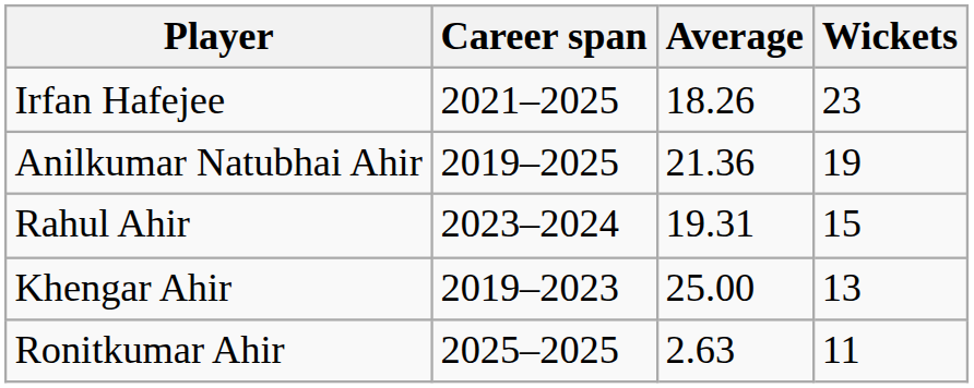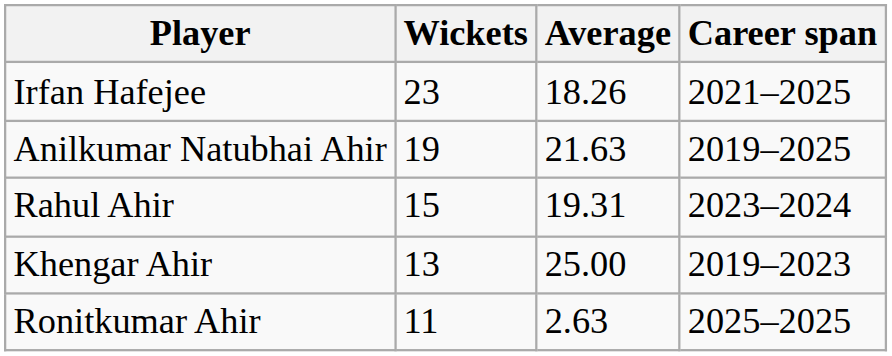columns swapped: Wickets <-> Career span
Anilkumar Natubhai Ahir | Average: 21.36 -> 21.63
